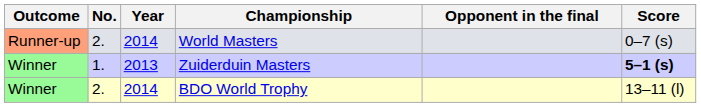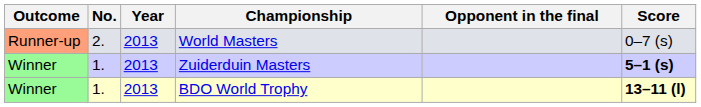World Masters | Year: 2014 -> 2013
BDO World Trophy | No.: 2. -> 1.
BDO World Trophy | Year: 2014 -> 2013
BDO World Trophy | Score: normal -> bold
